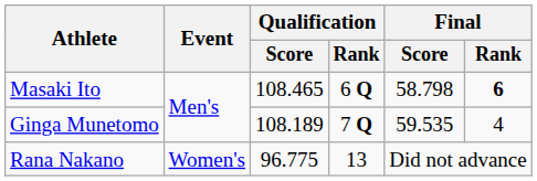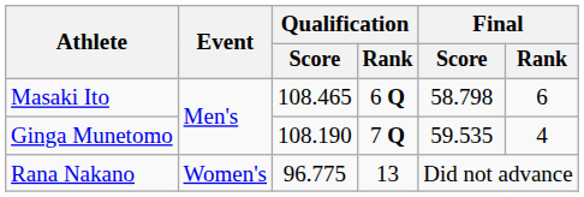Masaki Ito | Final / Rank: bold -> normal
Ginga Munetomo | Qualification / Score: 108.189 -> 108.190
